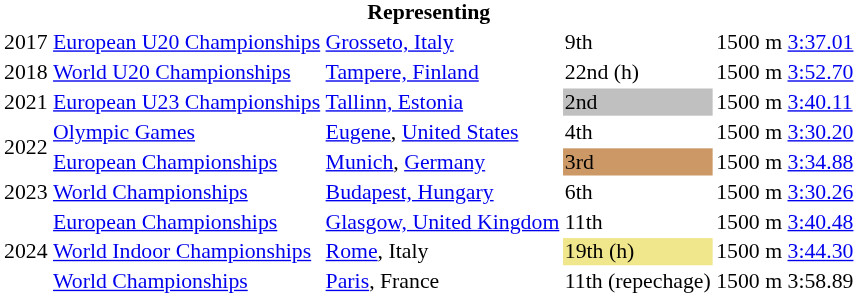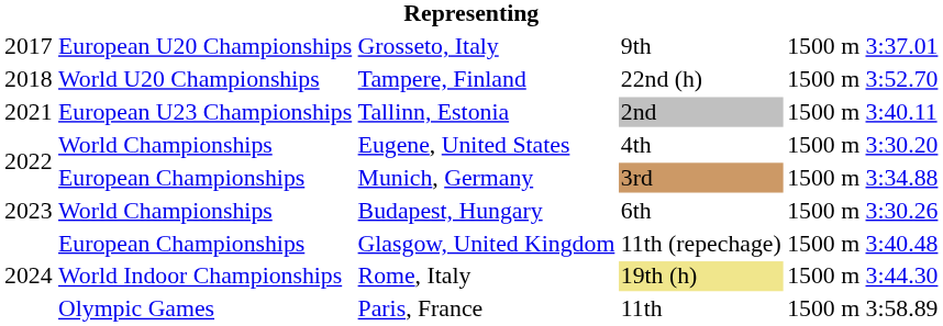Eugene, United States | column 2: Olympic Games -> World Championships
Glasgow, United Kingdom | column 4: 11th -> 11th (repechage)
Paris, France | column 2: World Championships -> Olympic Games
Paris, France | column 4: 11th (repechage) -> 11th
